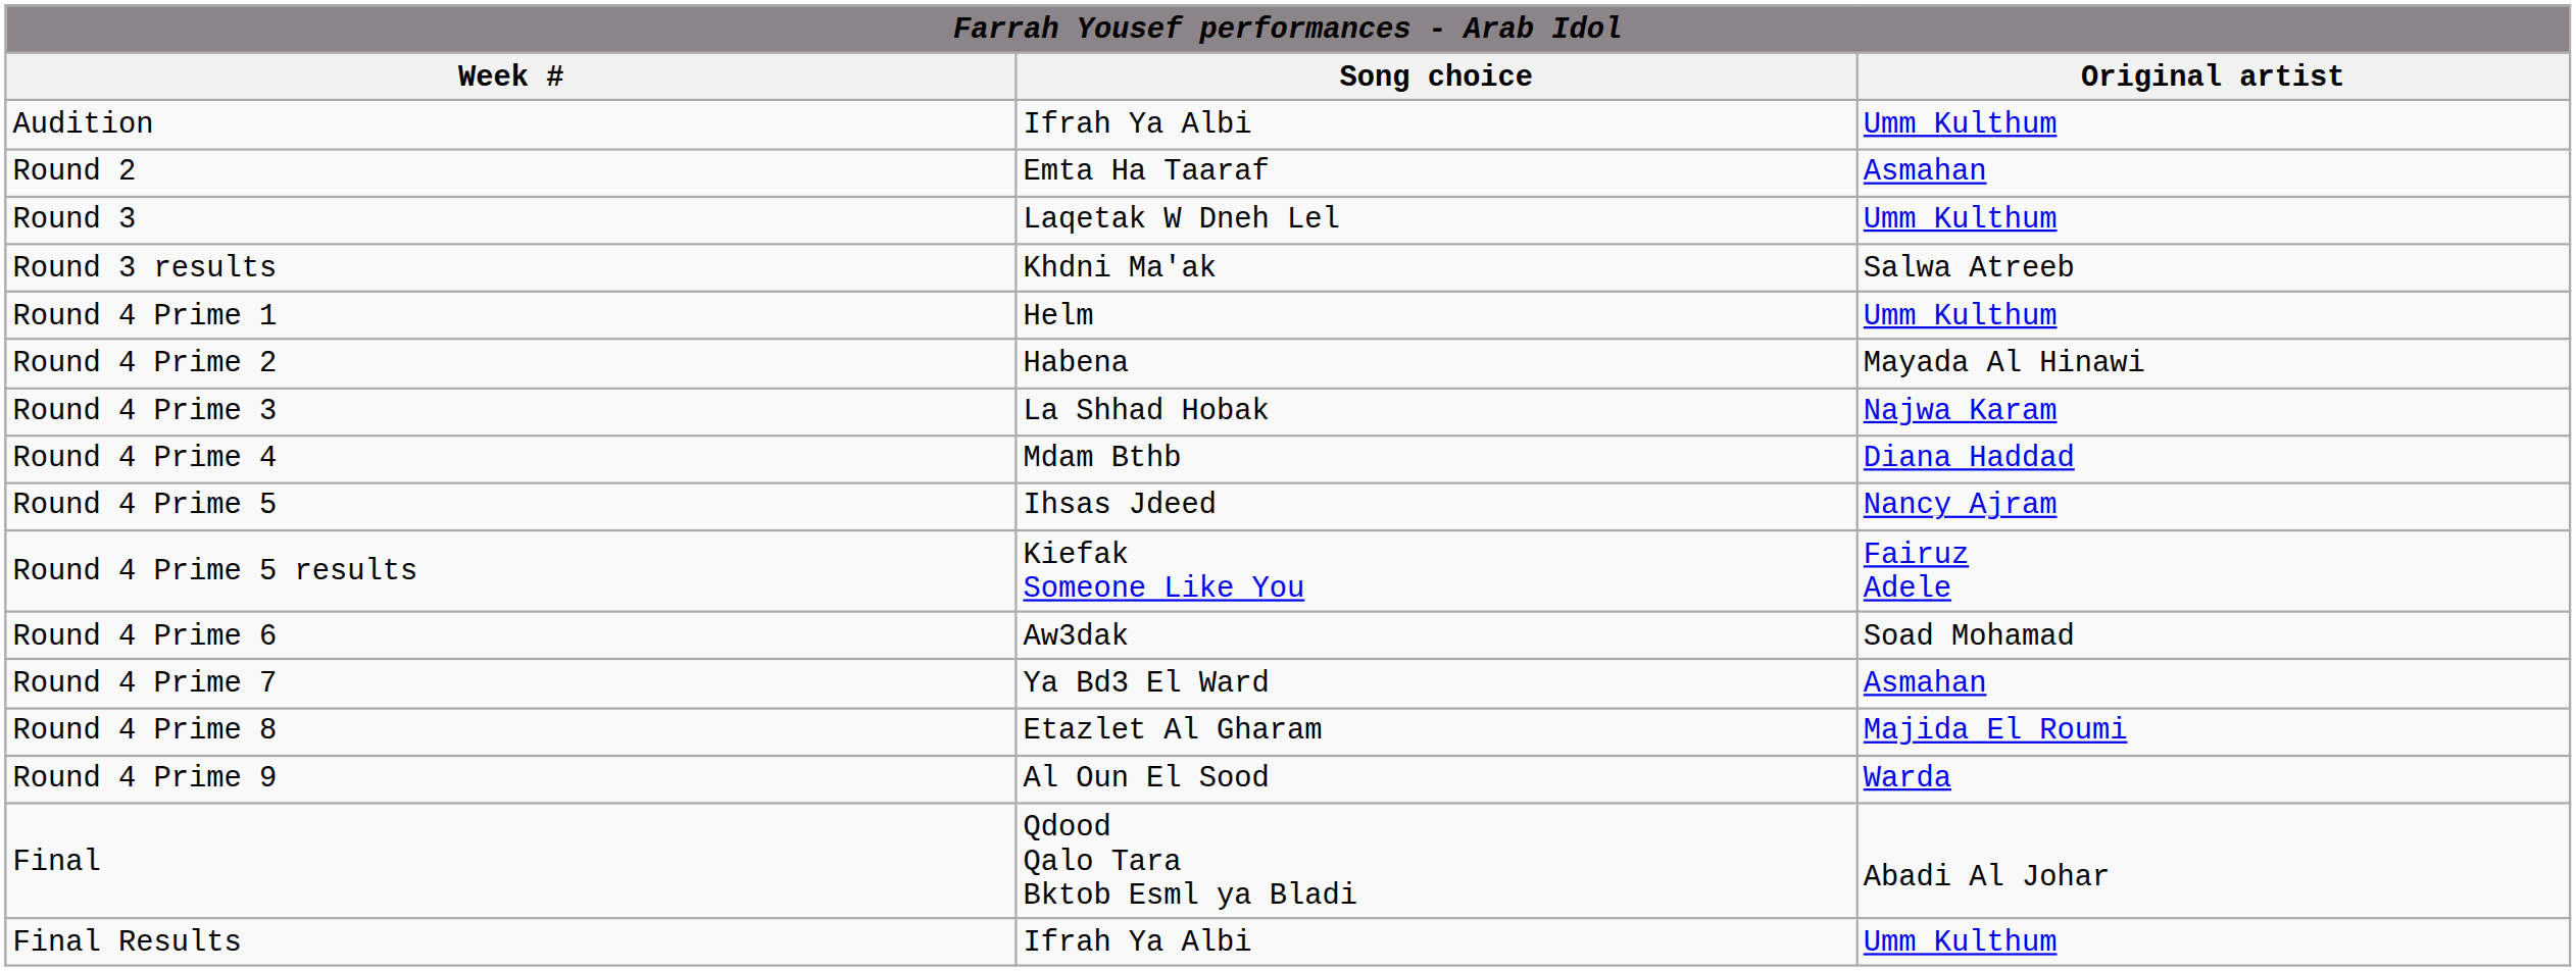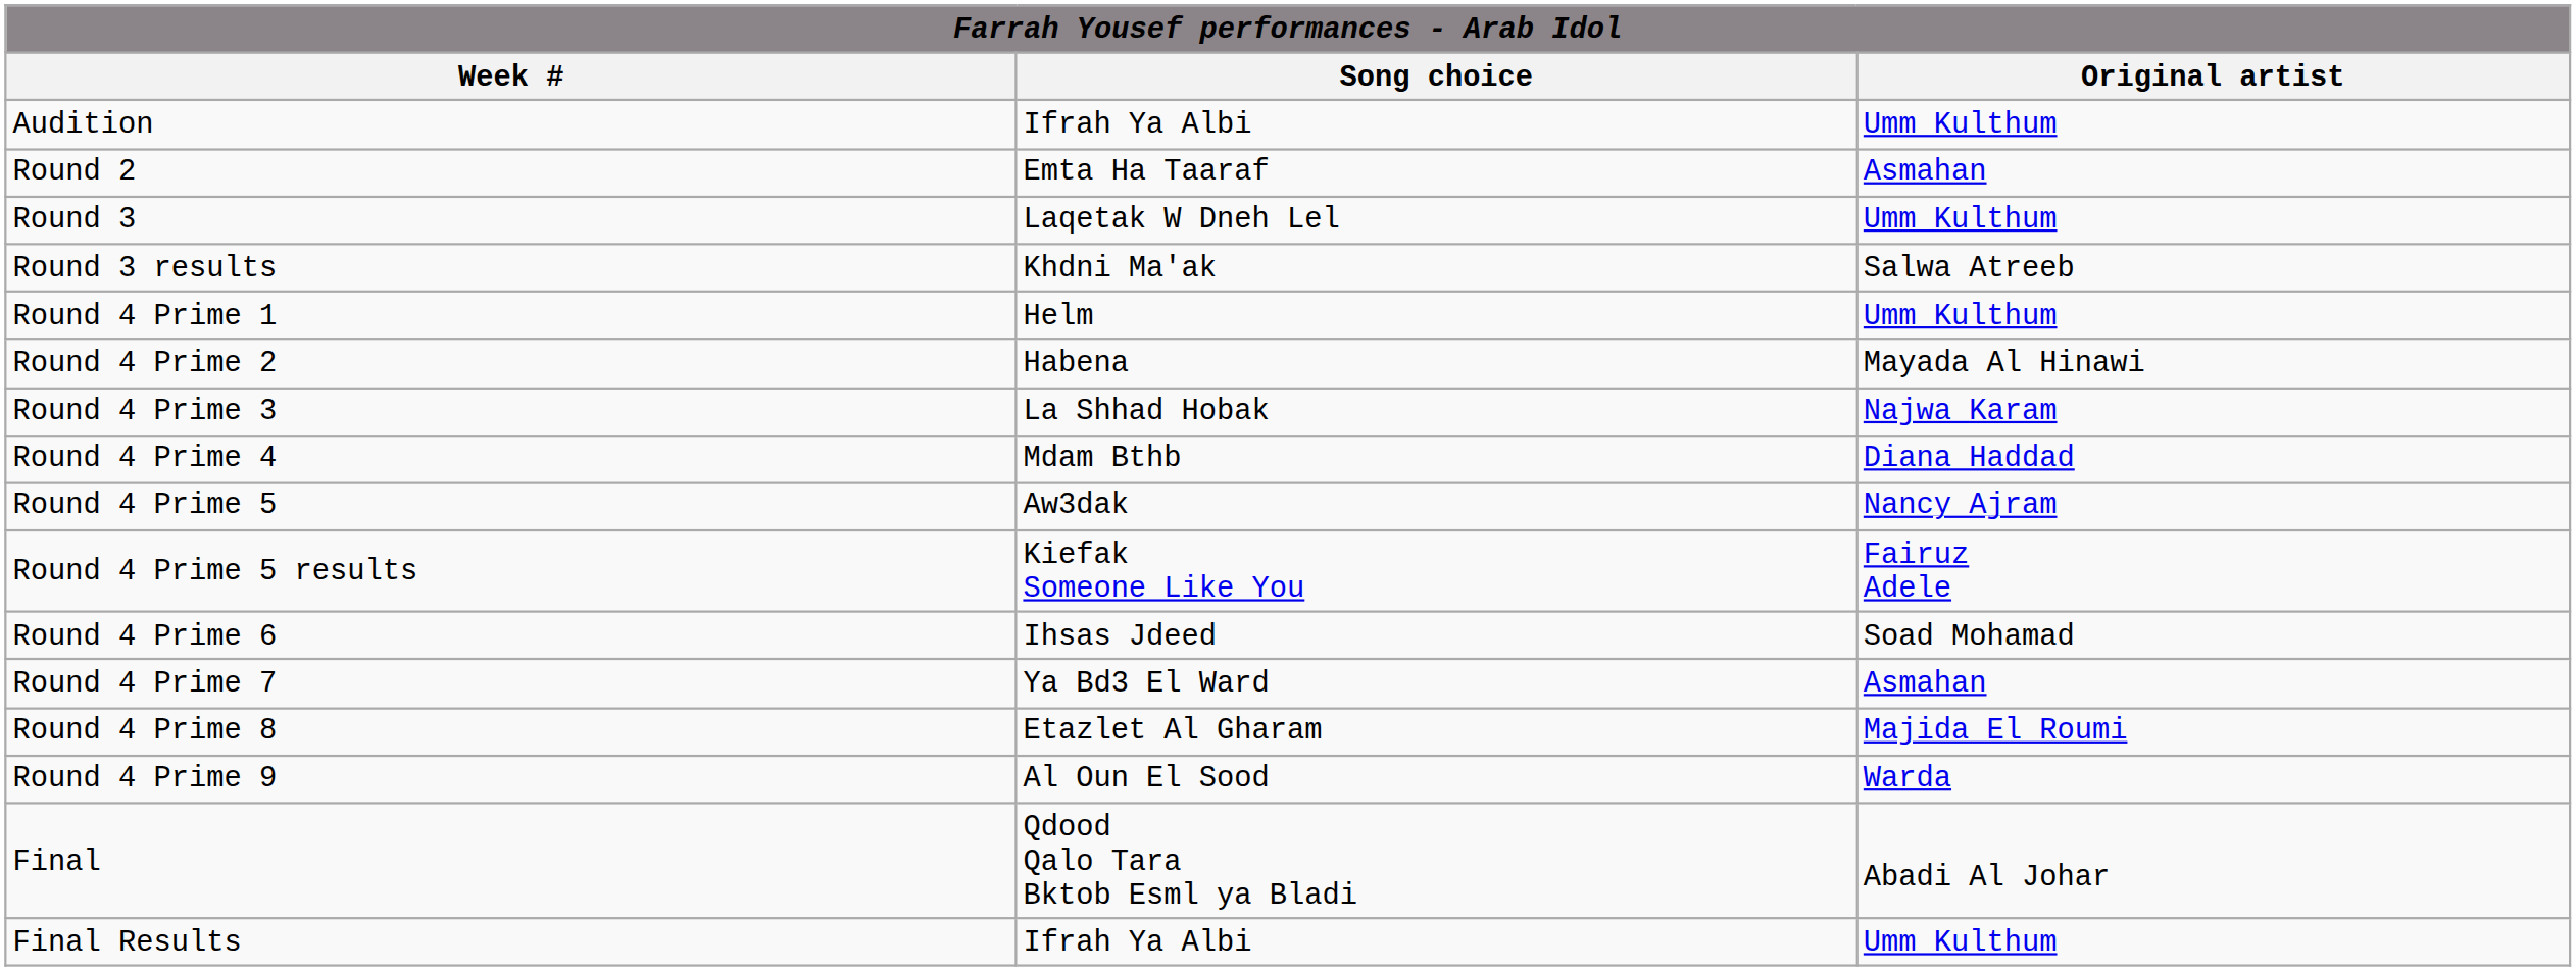Round 4 Prime 5 | Song choice: Ihsas Jdeed -> Aw3dak
Round 4 Prime 6 | Song choice: Aw3dak -> Ihsas Jdeed
